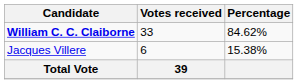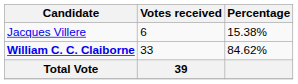rows swapped: William C. C. Claiborne <-> Jacques Villere
